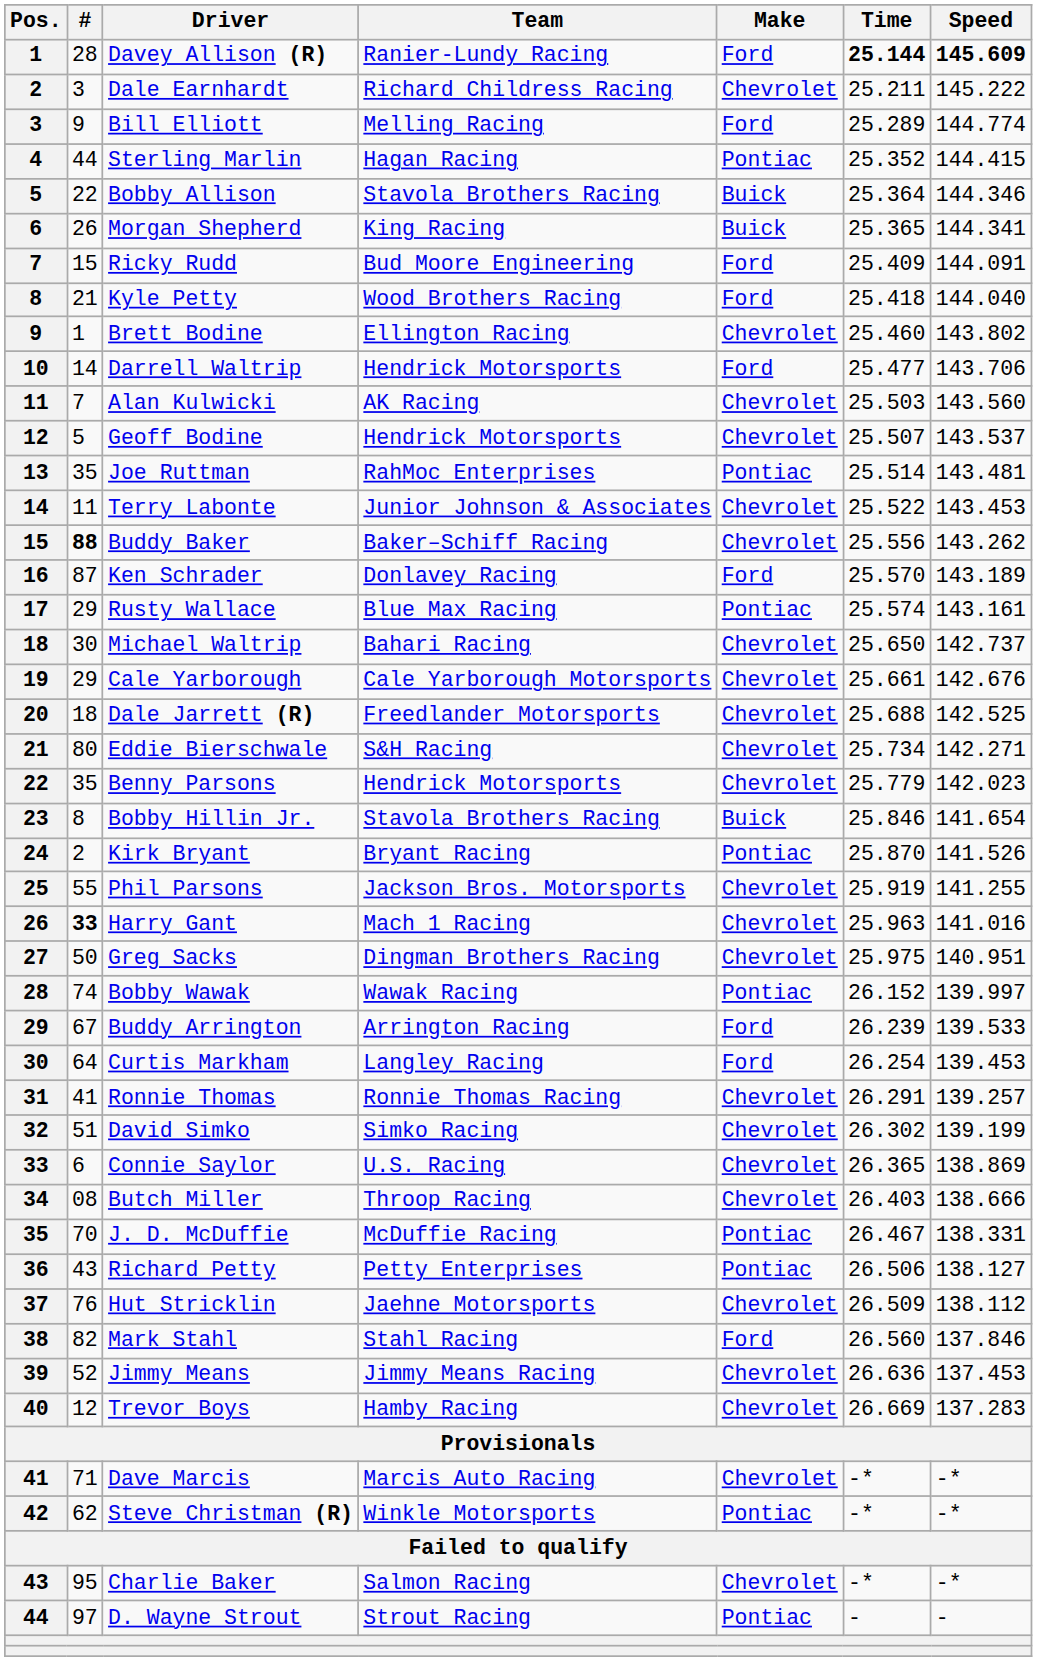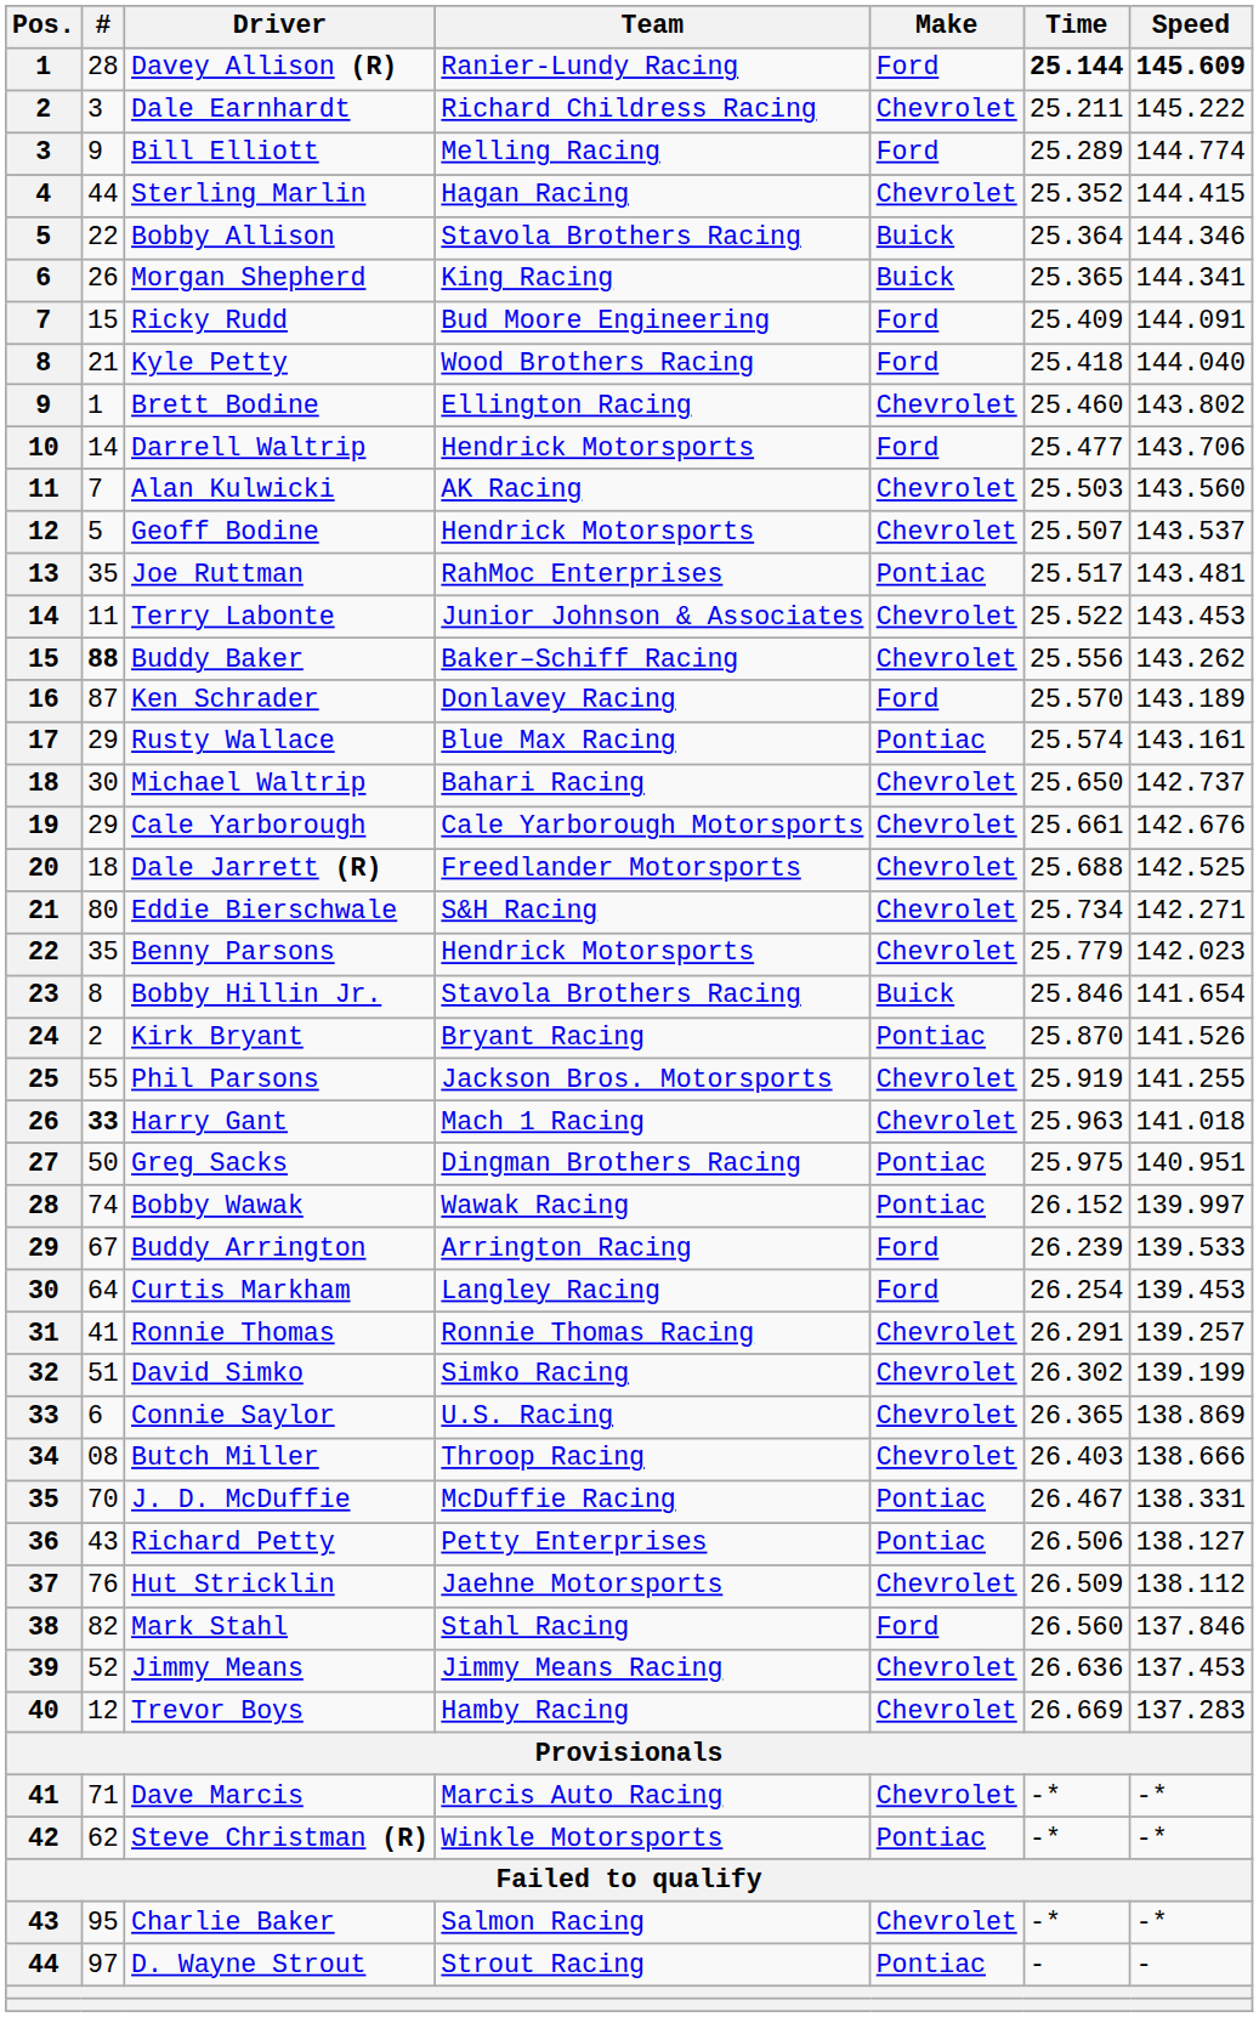Sterling Marlin | Make: Pontiac -> Chevrolet
Joe Ruttman | Time: 25.514 -> 25.517
Harry Gant | Speed: 141.016 -> 141.018
Greg Sacks | Make: Chevrolet -> Pontiac
